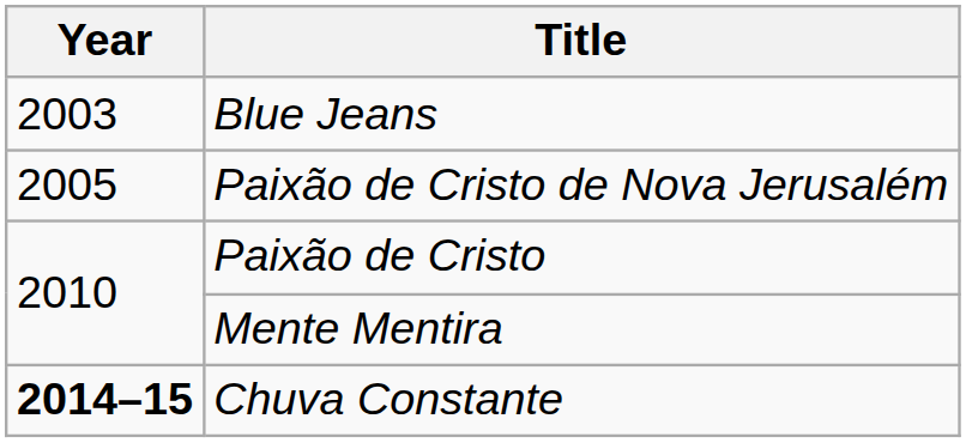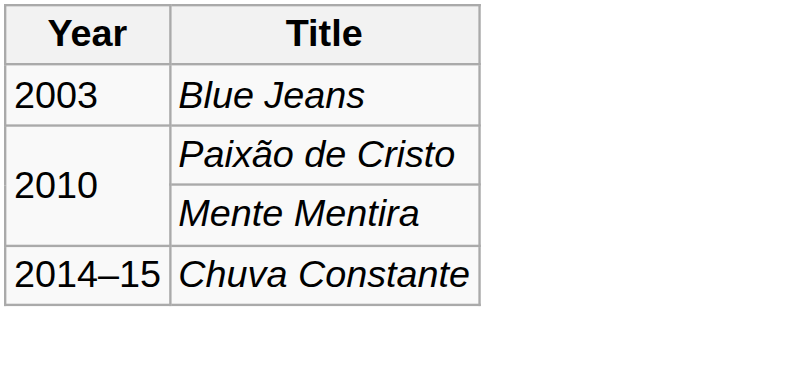- row: 2005 | Paixão de Cristo de Nova Jerusalém
Chuva Constante | Year: bold -> normal
